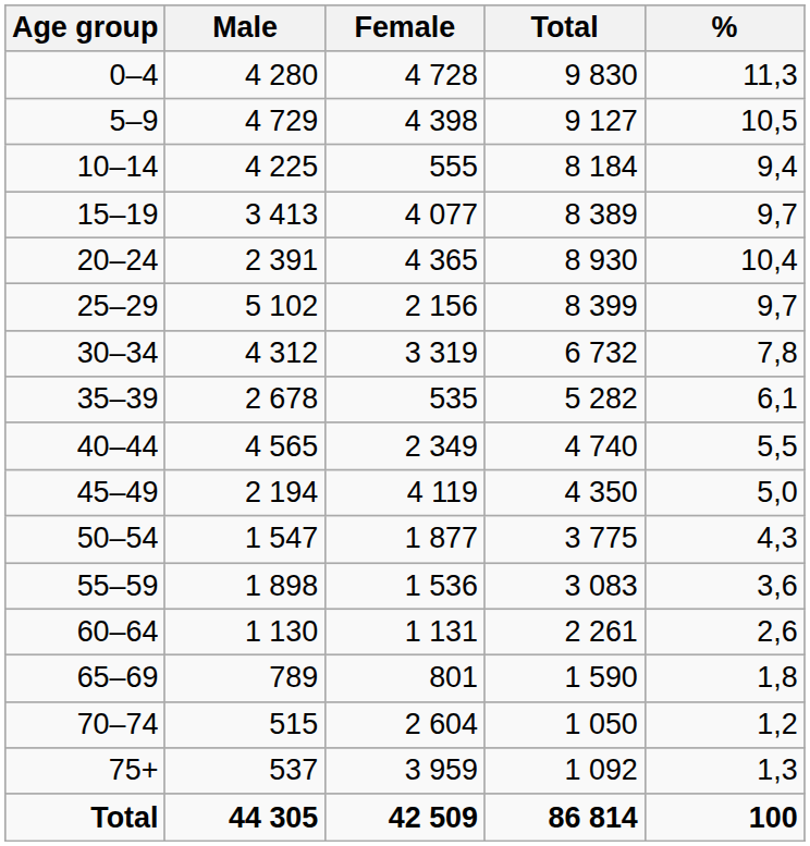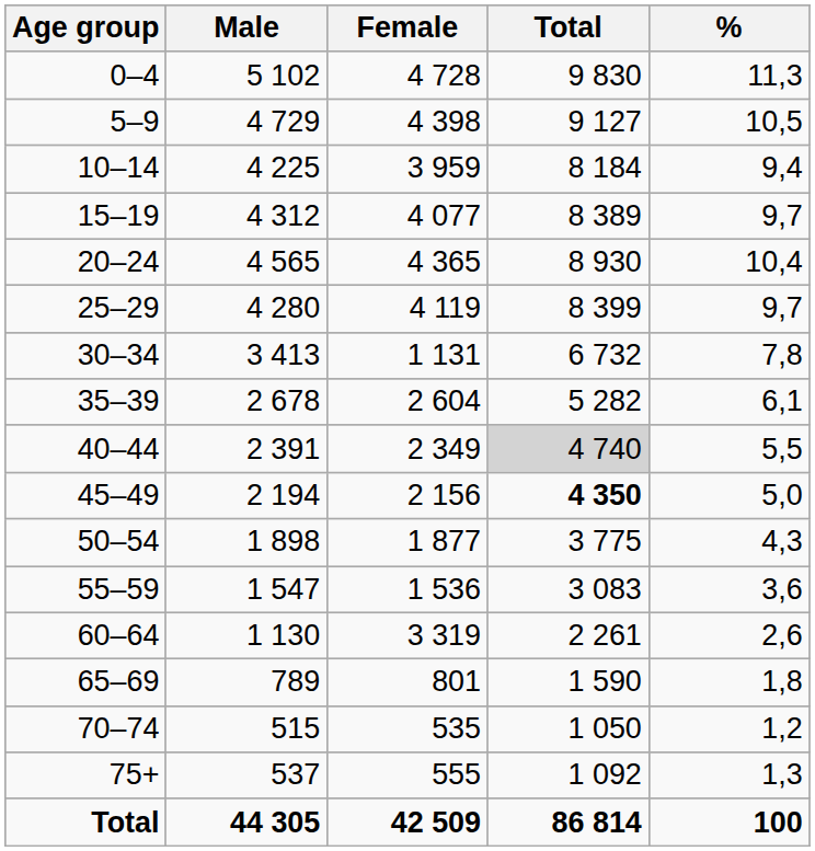0–4 | Male: 4 280 -> 5 102
10–14 | Female: 555 -> 3 959
15–19 | Male: 3 413 -> 4 312
20–24 | Male: 2 391 -> 4 565
25–29 | Male: 5 102 -> 4 280
25–29 | Female: 2 156 -> 4 119
30–34 | Male: 4 312 -> 3 413
30–34 | Female: 3 319 -> 1 131
35–39 | Female: 535 -> 2 604
40–44 | Male: 4 565 -> 2 391
40–44 | Total: no background -> lightgrey background
45–49 | Female: 4 119 -> 2 156
45–49 | Total: normal -> bold
50–54 | Male: 1 547 -> 1 898
55–59 | Male: 1 898 -> 1 547
60–64 | Female: 1 131 -> 3 319
70–74 | Female: 2 604 -> 535
75+ | Female: 3 959 -> 555
